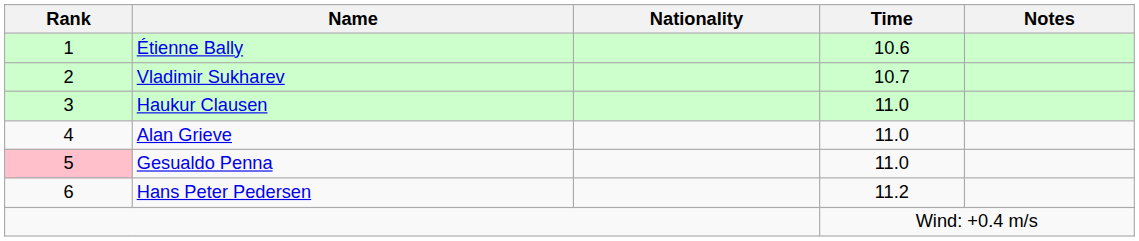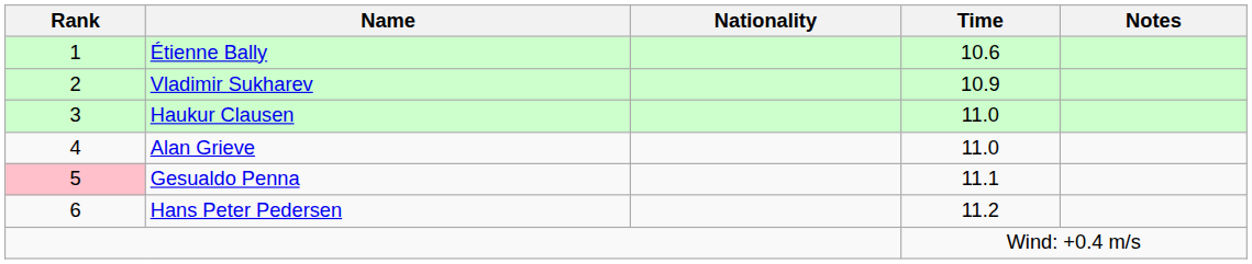Vladimir Sukharev | Time: 10.7 -> 10.9
Gesualdo Penna | Time: 11.0 -> 11.1
